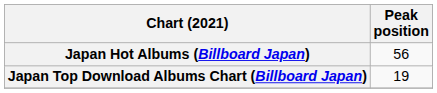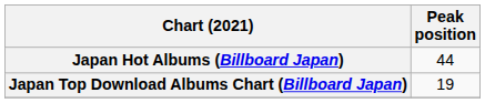Japan Hot Albums (Billboard Japan) | Peak position: 56 -> 44
